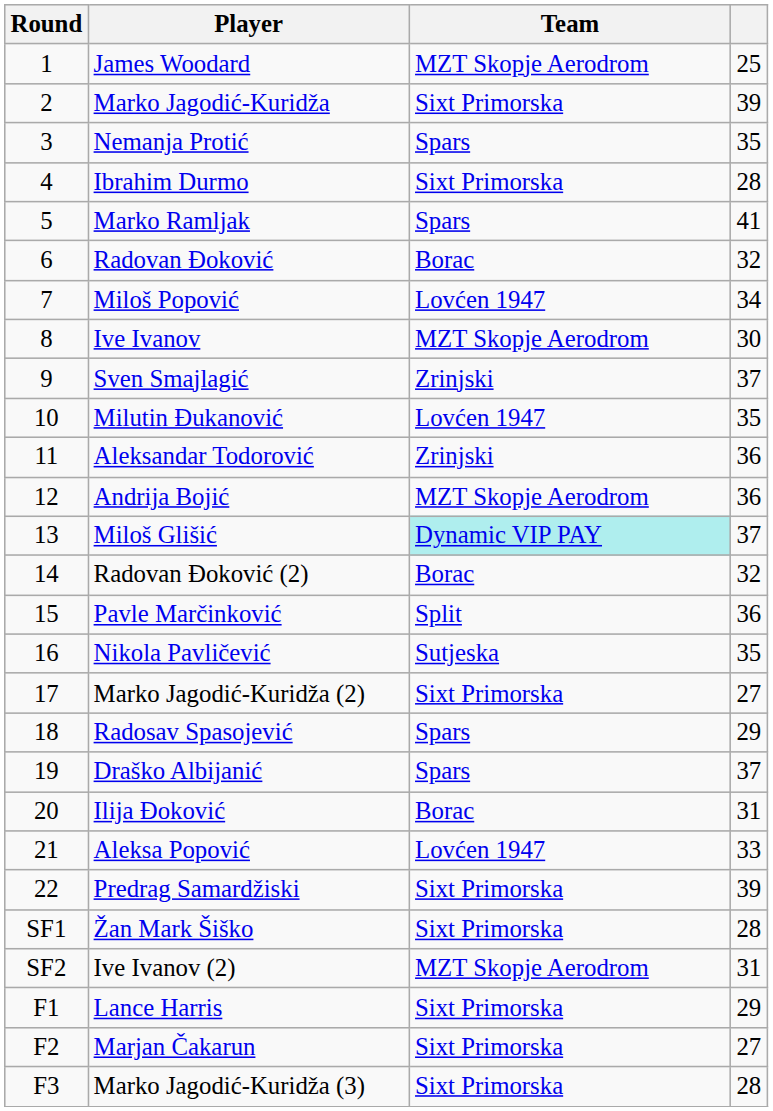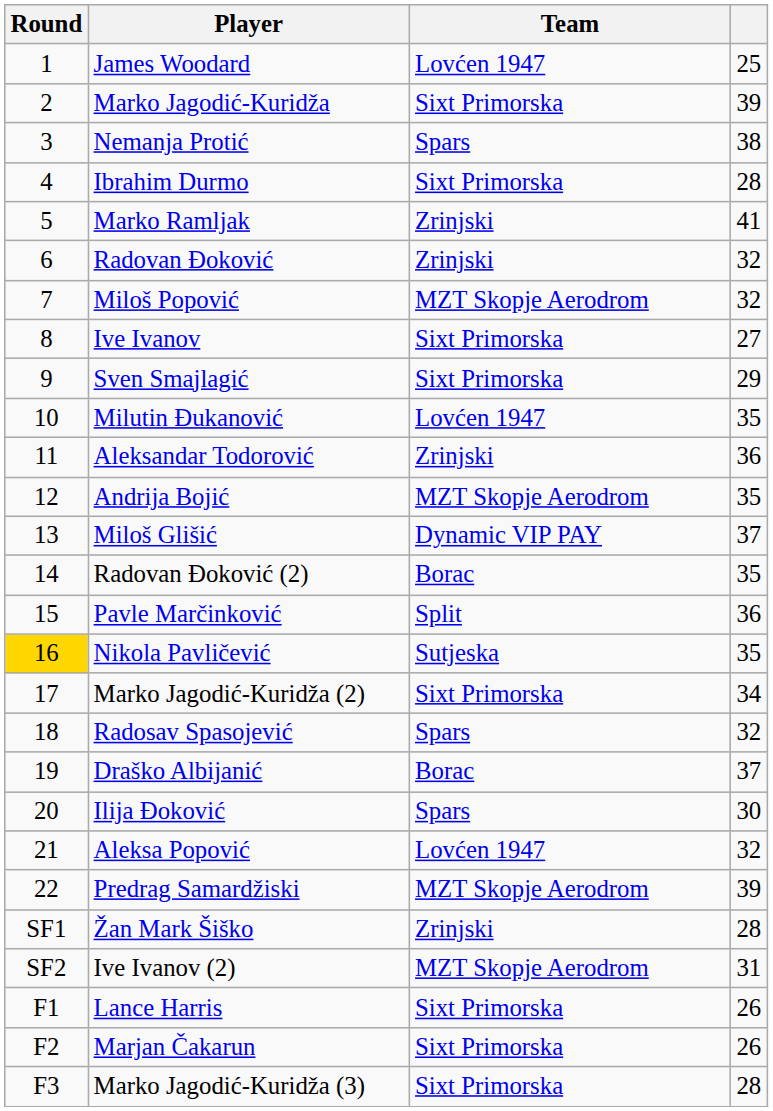James Woodard | Team: MZT Skopje Aerodrom -> Lovćen 1947
Nemanja Protić | column 4: 35 -> 38
Marko Ramljak | Team: Spars -> Zrinjski
Radovan Đoković | Team: Borac -> Zrinjski
Miloš Popović | Team: Lovćen 1947 -> MZT Skopje Aerodrom
Miloš Popović | column 4: 34 -> 32
Ive Ivanov | Team: MZT Skopje Aerodrom -> Sixt Primorska
Ive Ivanov | column 4: 30 -> 27
Sven Smajlagić | Team: Zrinjski -> Sixt Primorska
Sven Smajlagić | column 4: 37 -> 29
Andrija Bojić | column 4: 36 -> 35
Miloš Glišić | Team: paleturquoise background -> no background
Radovan Đoković (2) | column 4: 32 -> 35
Nikola Pavličević | Round: no background -> gold background
Marko Jagodić-Kuridža (2) | column 4: 27 -> 34
Radosav Spasojević | column 4: 29 -> 32
Draško Albijanić | Team: Spars -> Borac
Ilija Đoković | Team: Borac -> Spars
Ilija Đoković | column 4: 31 -> 30
Aleksa Popović | column 4: 33 -> 32
Predrag Samardžiski | Team: Sixt Primorska -> MZT Skopje Aerodrom
Žan Mark Šiško | Team: Sixt Primorska -> Zrinjski
Lance Harris | column 4: 29 -> 26
Marjan Čakarun | column 4: 27 -> 26
